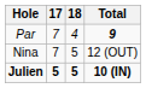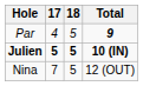Par | 17: 7 -> 4
Par | 18: 4 -> 5
rows swapped: Julien <-> Nina
